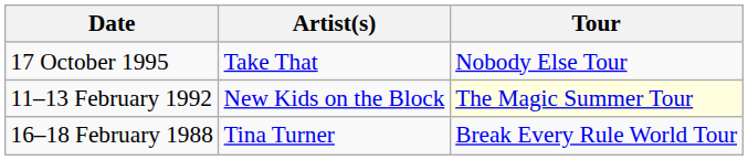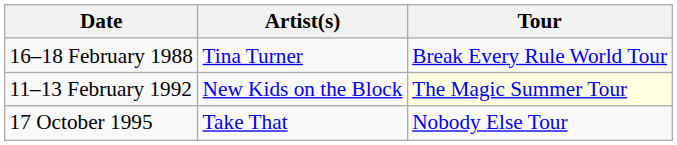rows swapped: 16–18 February 1988 <-> 17 October 1995
